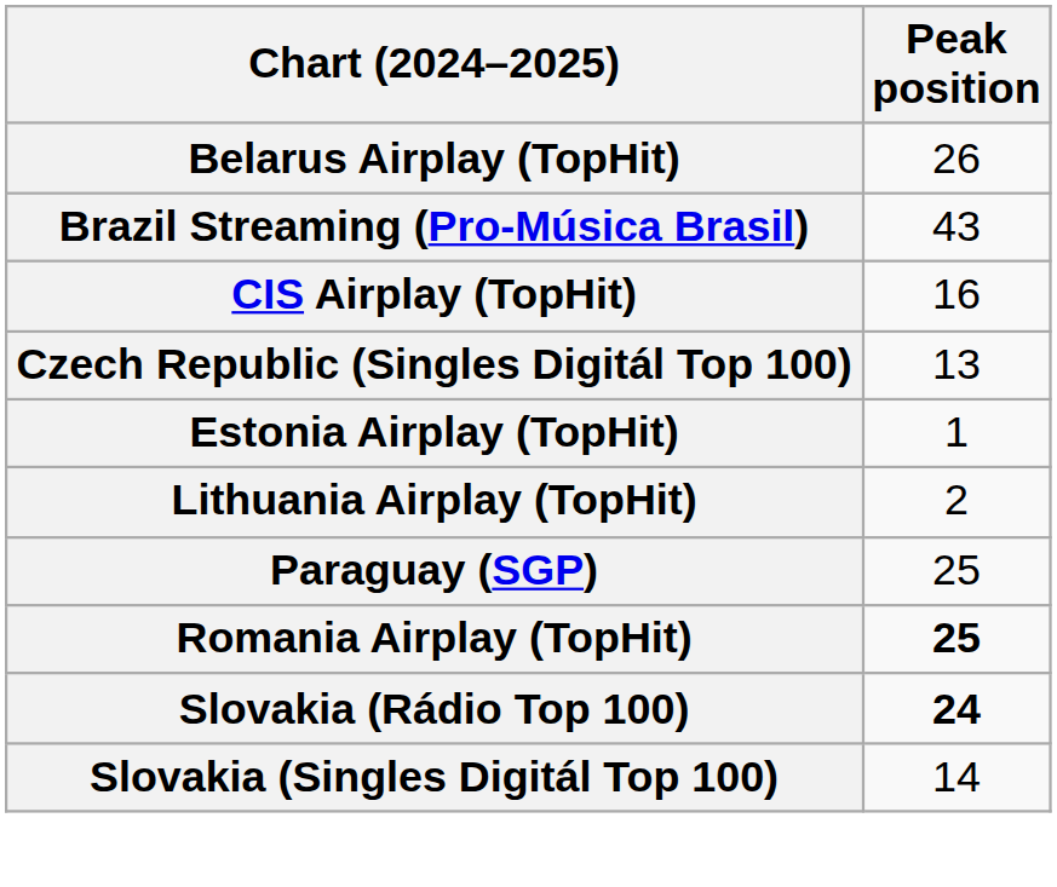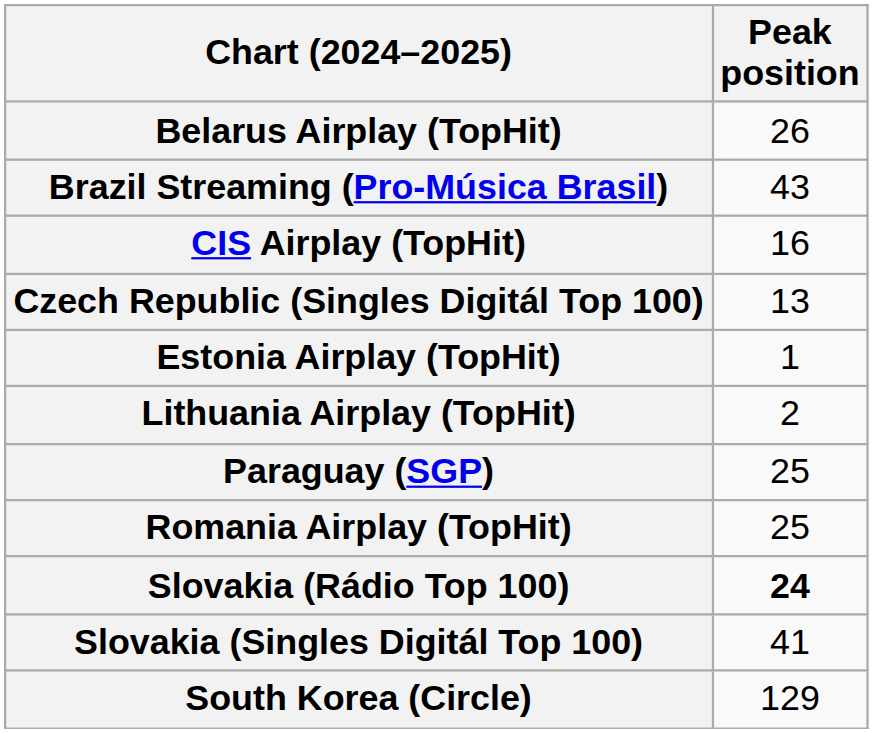Romania Airplay (TopHit) | Peak position: bold -> normal
Slovakia (Singles Digitál Top 100) | Peak position: 14 -> 41
+ row: South Korea (Circle) | 129
